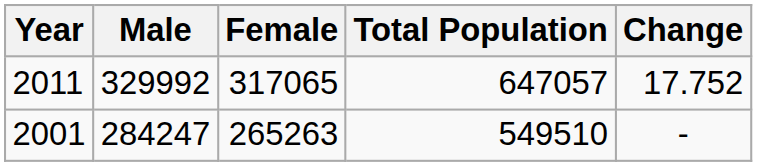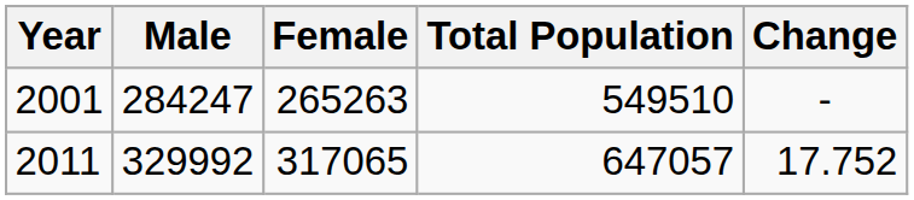rows swapped: 2001 <-> 2011
